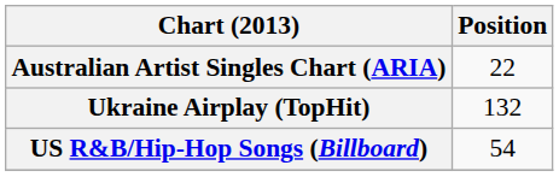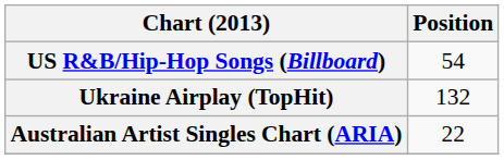rows swapped: Australian Artist Singles Chart (ARIA) <-> US R&B/Hip-Hop Songs (Billboard)
